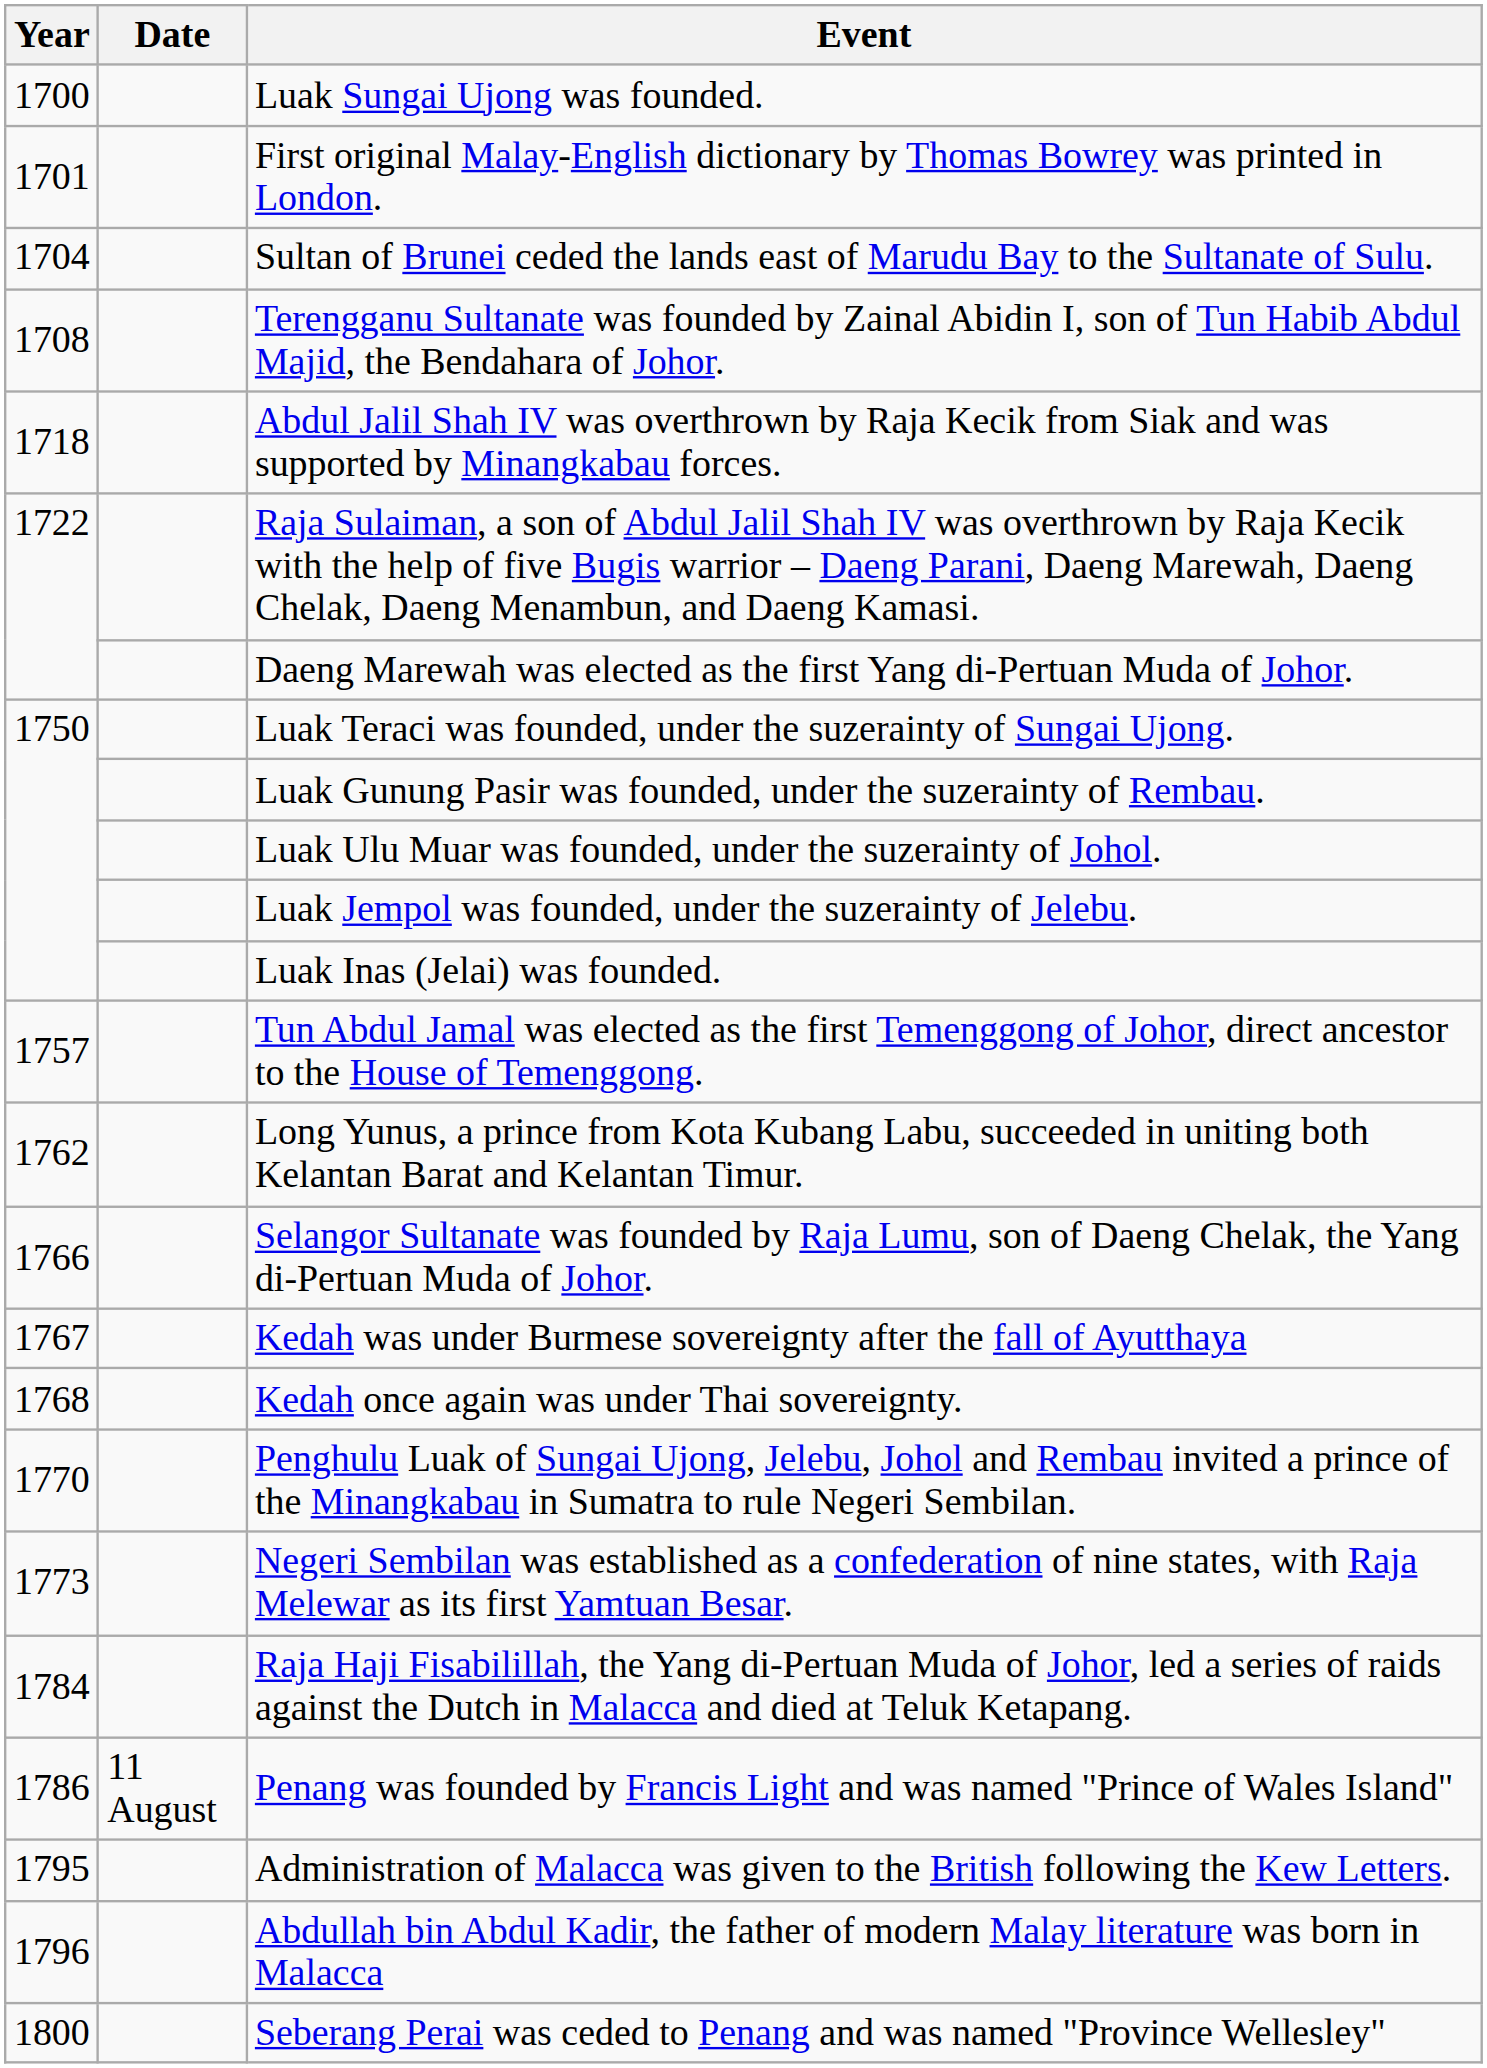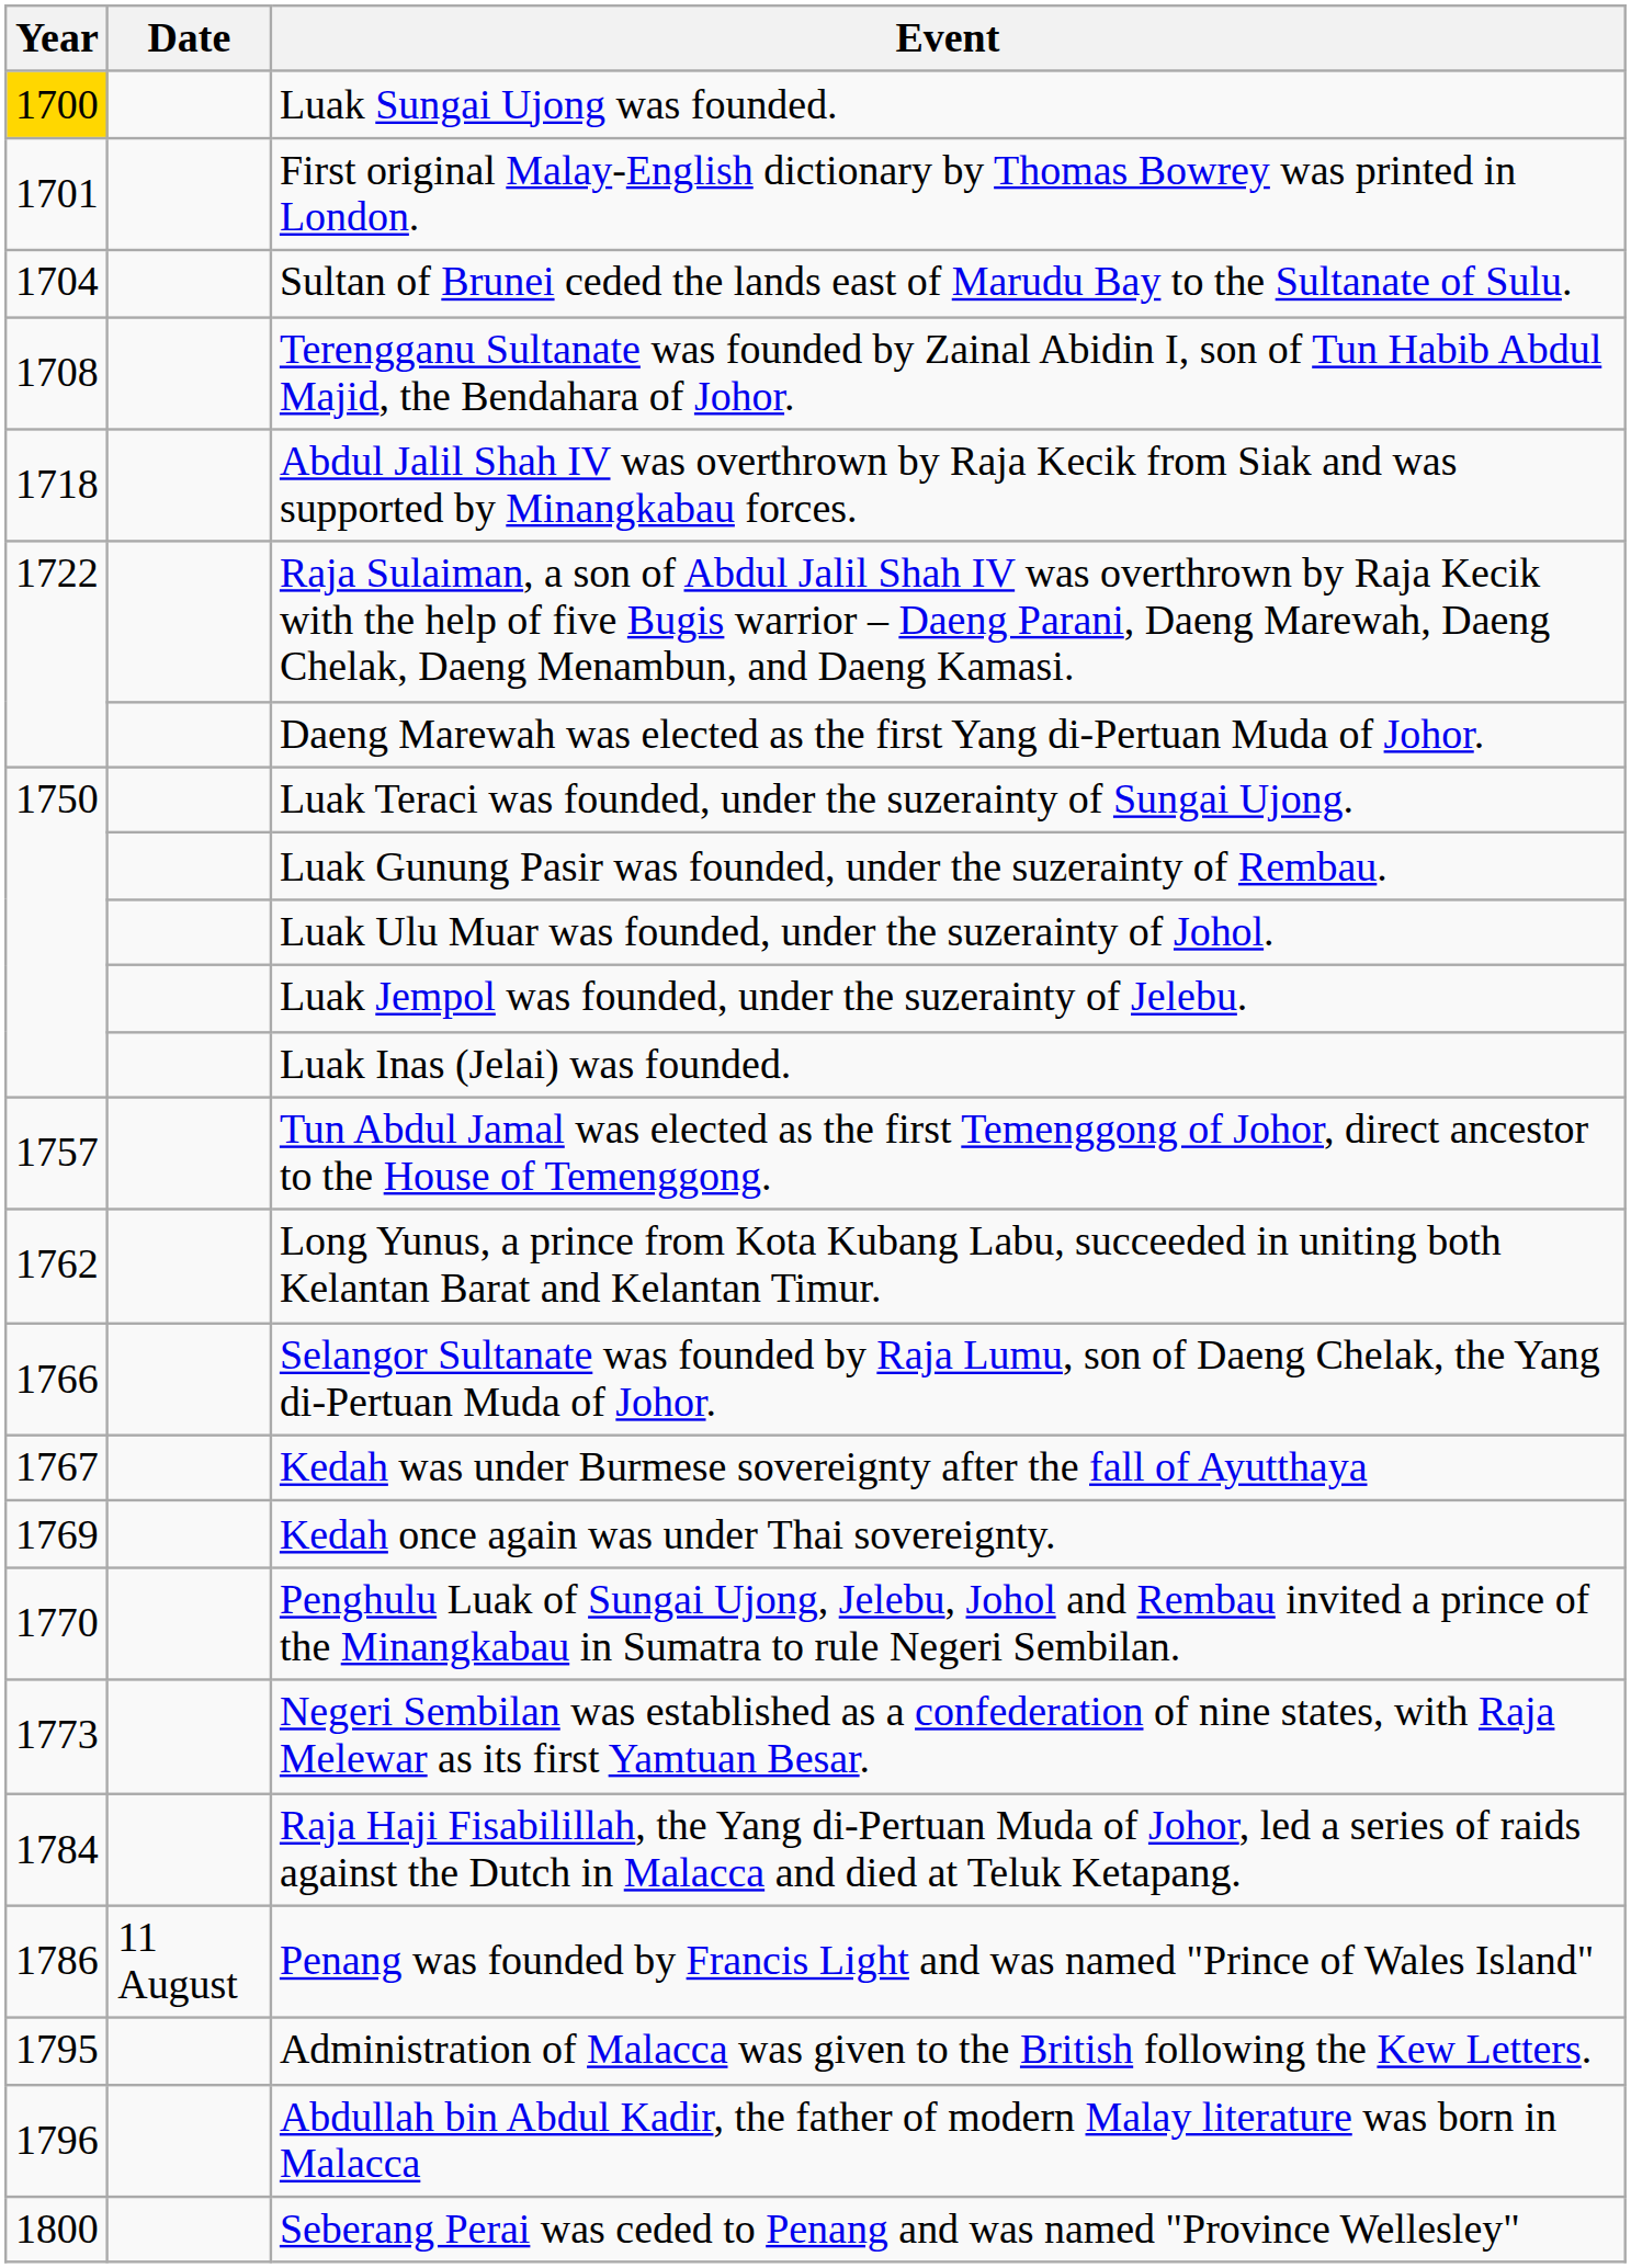Luak Sungai Ujong was founded. | Year: no background -> gold background
Kedah once again was under Thai sovereignty. | Year: 1768 -> 1769
